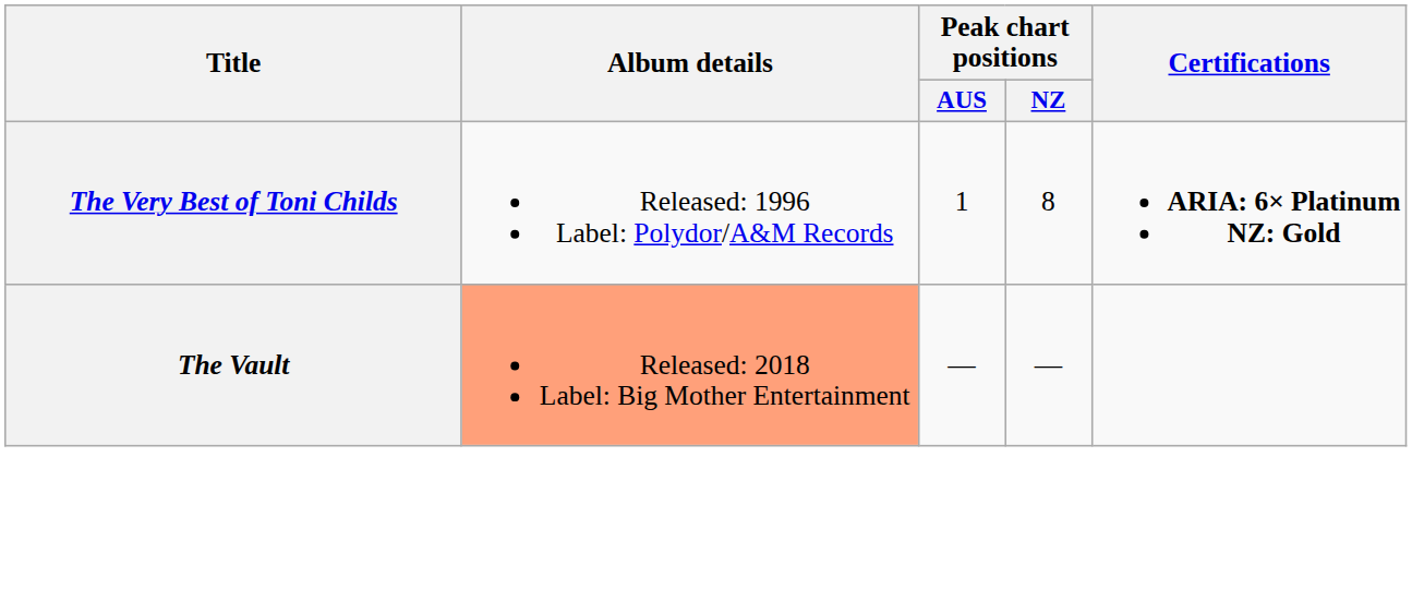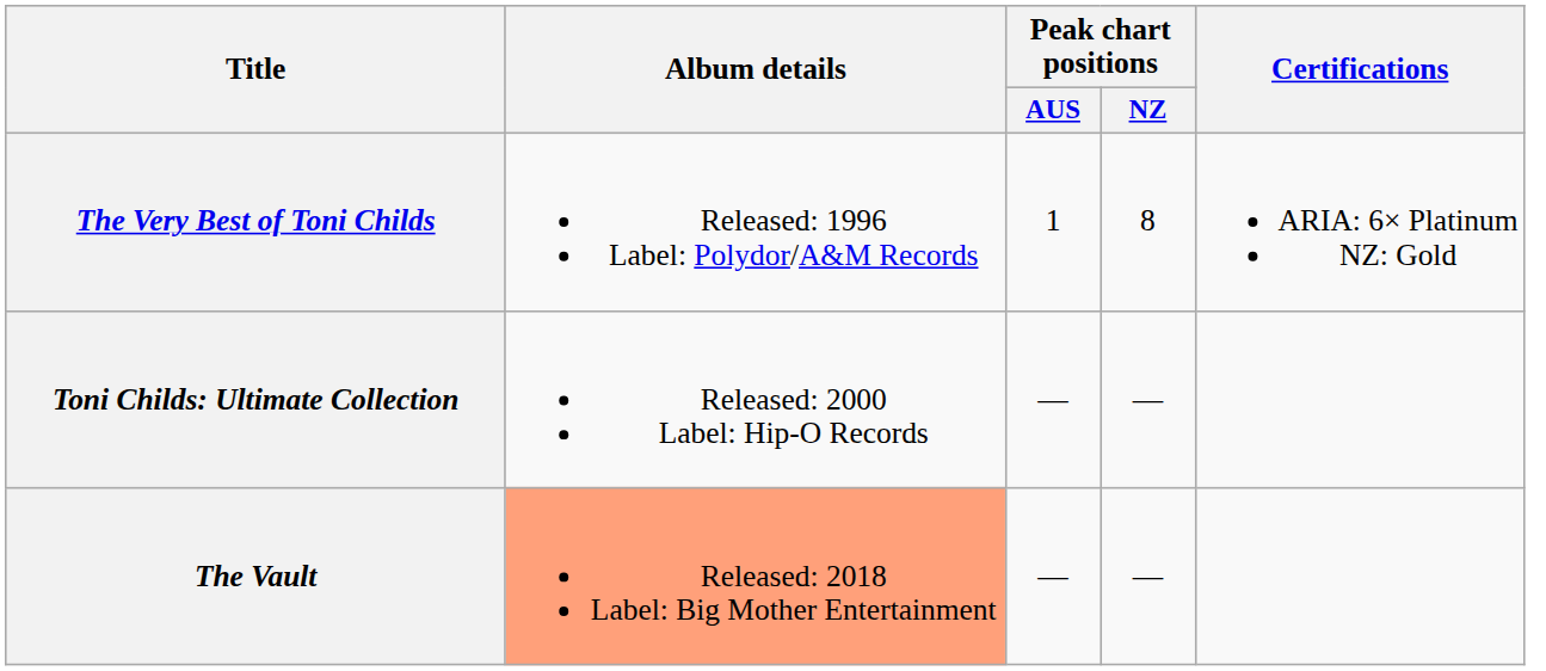The Very Best of Toni Childs | Certifications: bold -> normal
+ row: Toni Childs: Ultimate Collection | Released: 2000 Label: Hip-O Records | — | —
